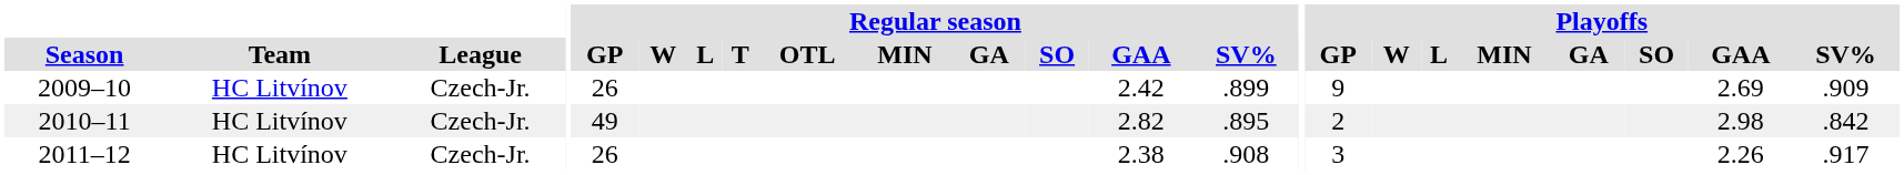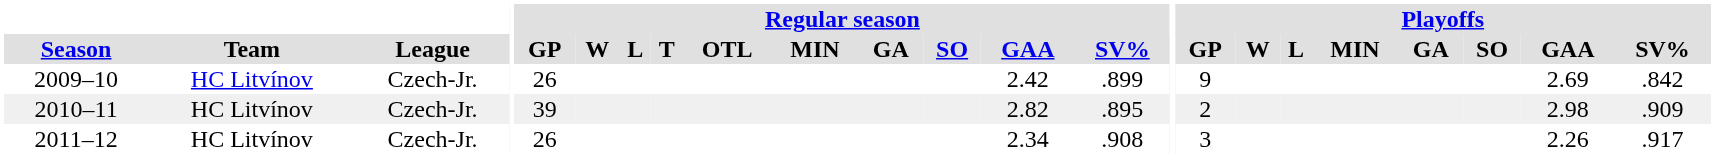2009–10 | Playoffs / SV%: .909 -> .842
2010–11 | Regular season / GP: 49 -> 39
2010–11 | Playoffs / SV%: .842 -> .909
2011–12 | Regular season / GAA: 2.38 -> 2.34
